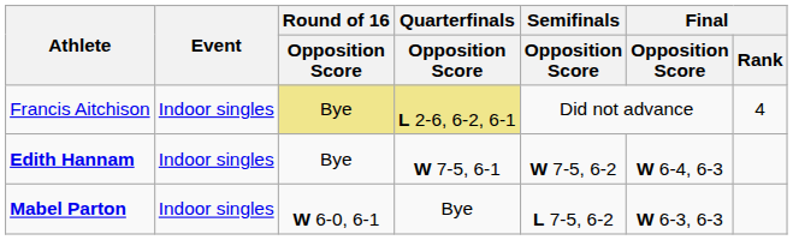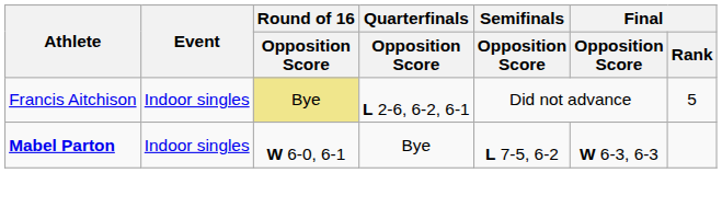Francis Aitchison | Quarterfinals / Opposition Score: khaki background -> no background
Francis Aitchison | Final / Rank: 4 -> 5
- row: Edith Hannam | Indoor singles | Bye | W 7-5, 6-1 | W 7-5, 6-2 | W 6-4, 6-3
